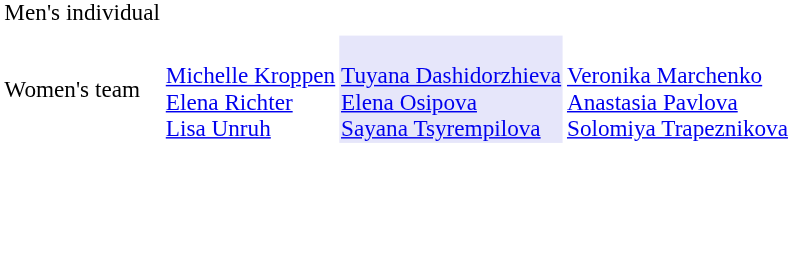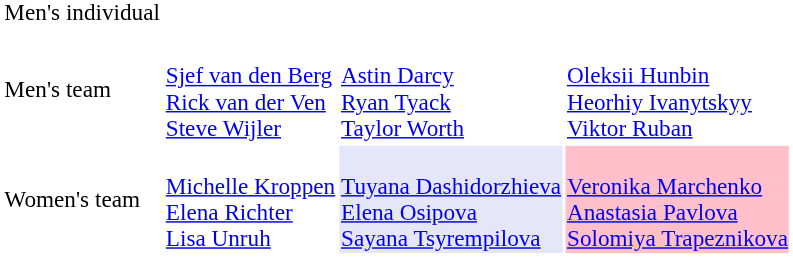+ row: Men's team | Sjef van den Berg Rick van der Ven Steve Wijler | Astin Darcy Ryan Tyack Taylor Worth | Oleksii Hunbin Heorhiy Ivanytskyy Viktor Ruban
Women's team | column 4: no background -> pink background
